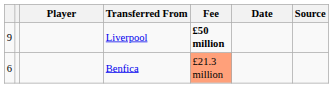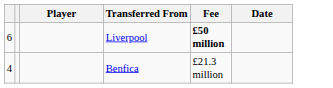- column: Source
Liverpool | column 1: 9 -> 6
Benfica | column 1: 6 -> 4
Benfica | Fee: lightsalmon background -> no background
